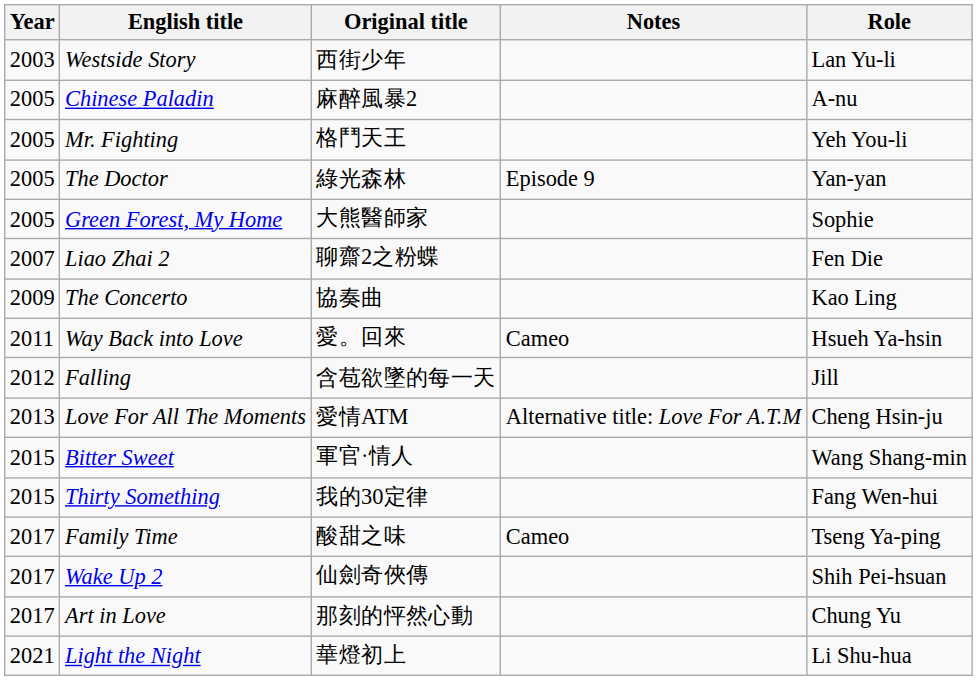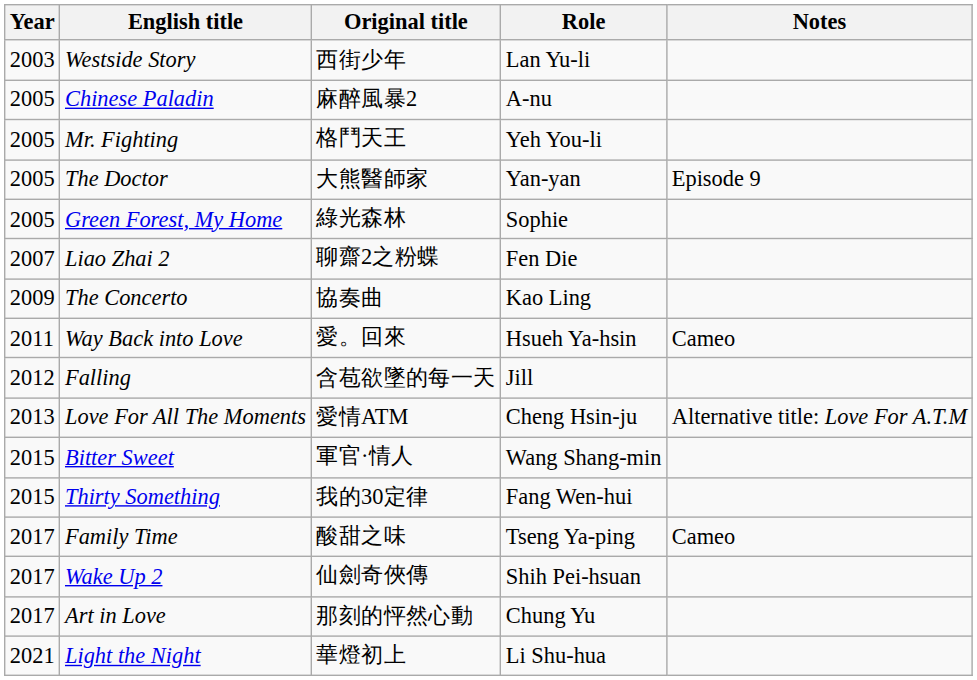columns swapped: Role <-> Notes
The Doctor | Original title: 綠光森林 -> 大熊醫師家
Green Forest, My Home | Original title: 大熊醫師家 -> 綠光森林
